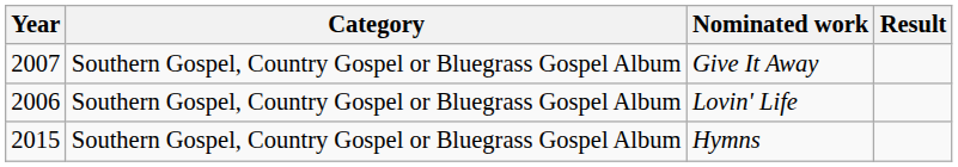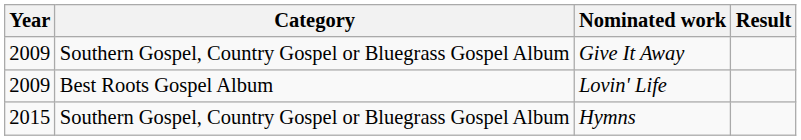Give It Away | Year: 2007 -> 2009
Lovin' Life | Year: 2006 -> 2009
Lovin' Life | Category: Southern Gospel, Country Gospel or Bluegrass Gospel Album -> Best Roots Gospel Album
